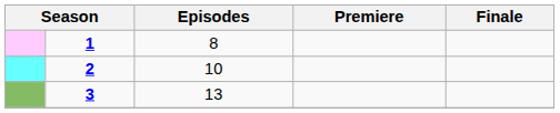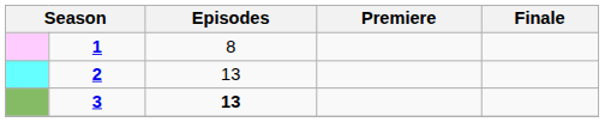2 | Episodes: 10 -> 13
3 | Episodes: normal -> bold
